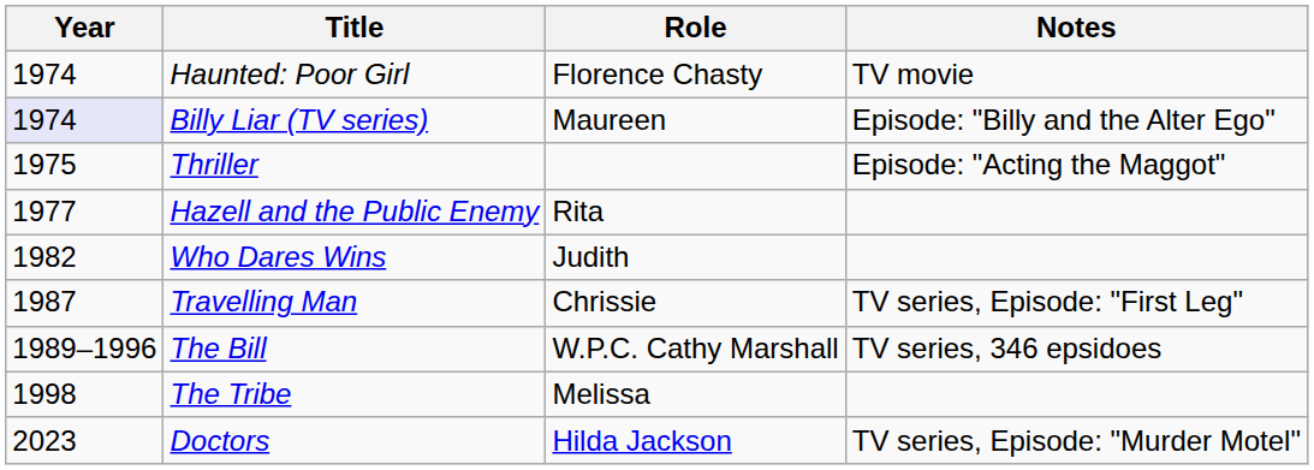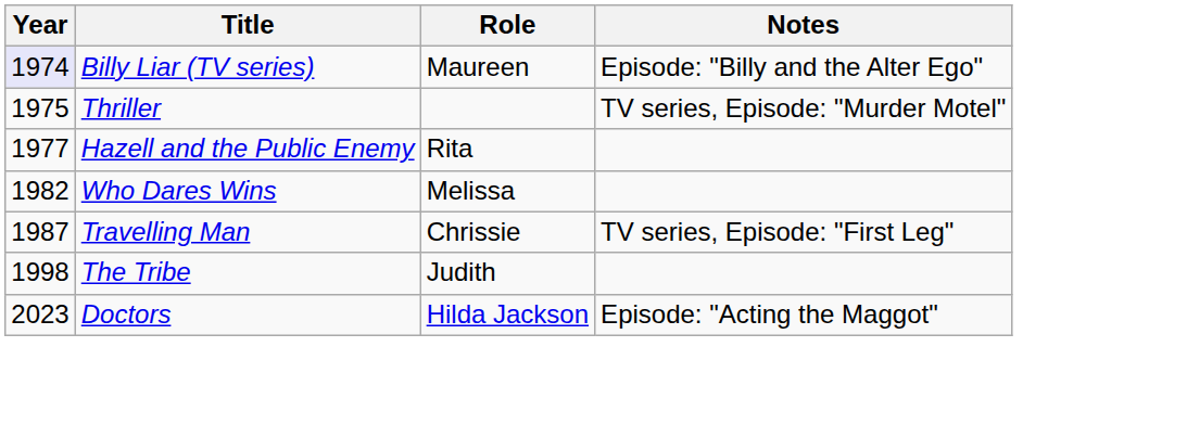- row: 1974 | Haunted: Poor Girl | Florence Chasty | TV movie
Thriller | Notes: Episode: "Acting the Maggot" -> TV series, Episode: "Murder Motel"
Who Dares Wins | Role: Judith -> Melissa
- row: 1989–1996 | The Bill | W.P.C. Cathy Marshall | TV series, 346 epsidoes
The Tribe | Role: Melissa -> Judith
Doctors | Notes: TV series, Episode: "Murder Motel" -> Episode: "Acting the Maggot"
